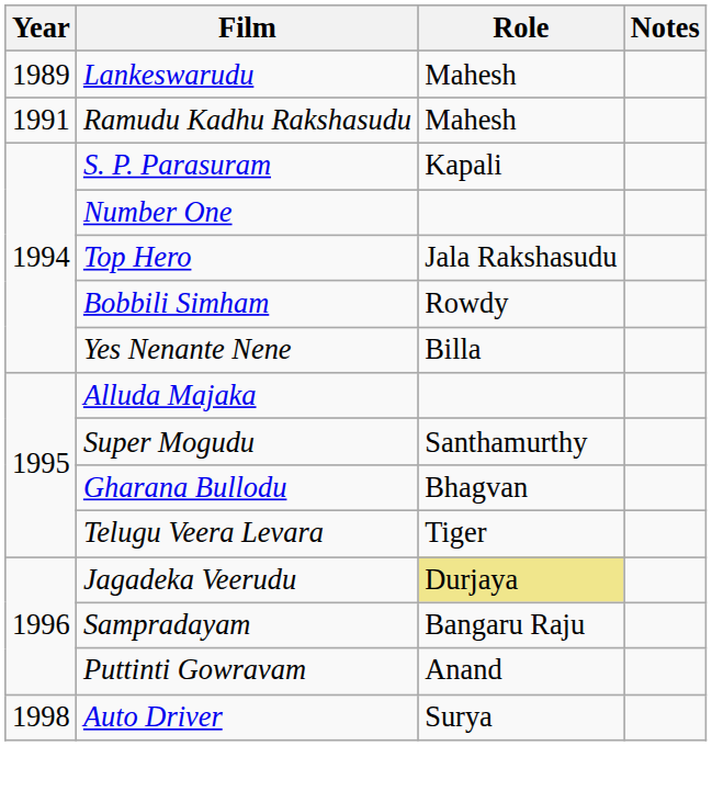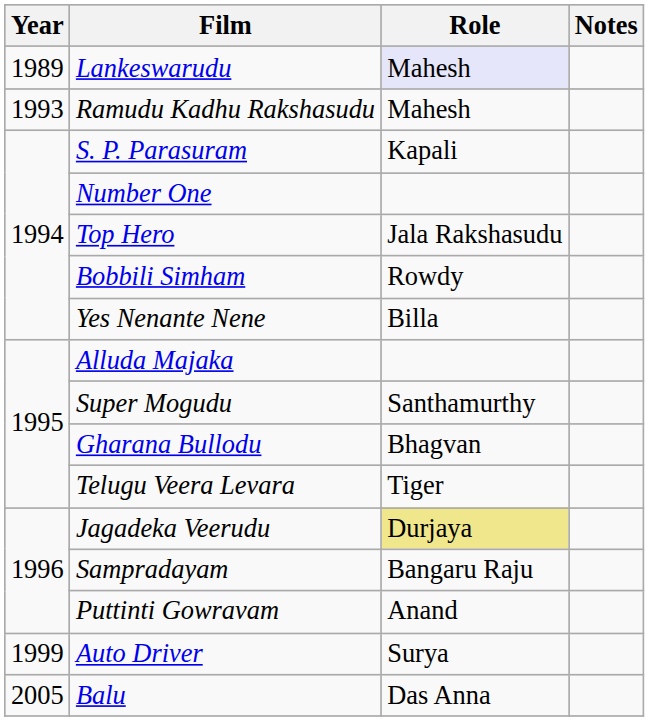Lankeswarudu | Role: no background -> lavender background
Ramudu Kadhu Rakshasudu | Year: 1991 -> 1993
Auto Driver | Year: 1998 -> 1999
+ row: 2005 | Balu | Das Anna
